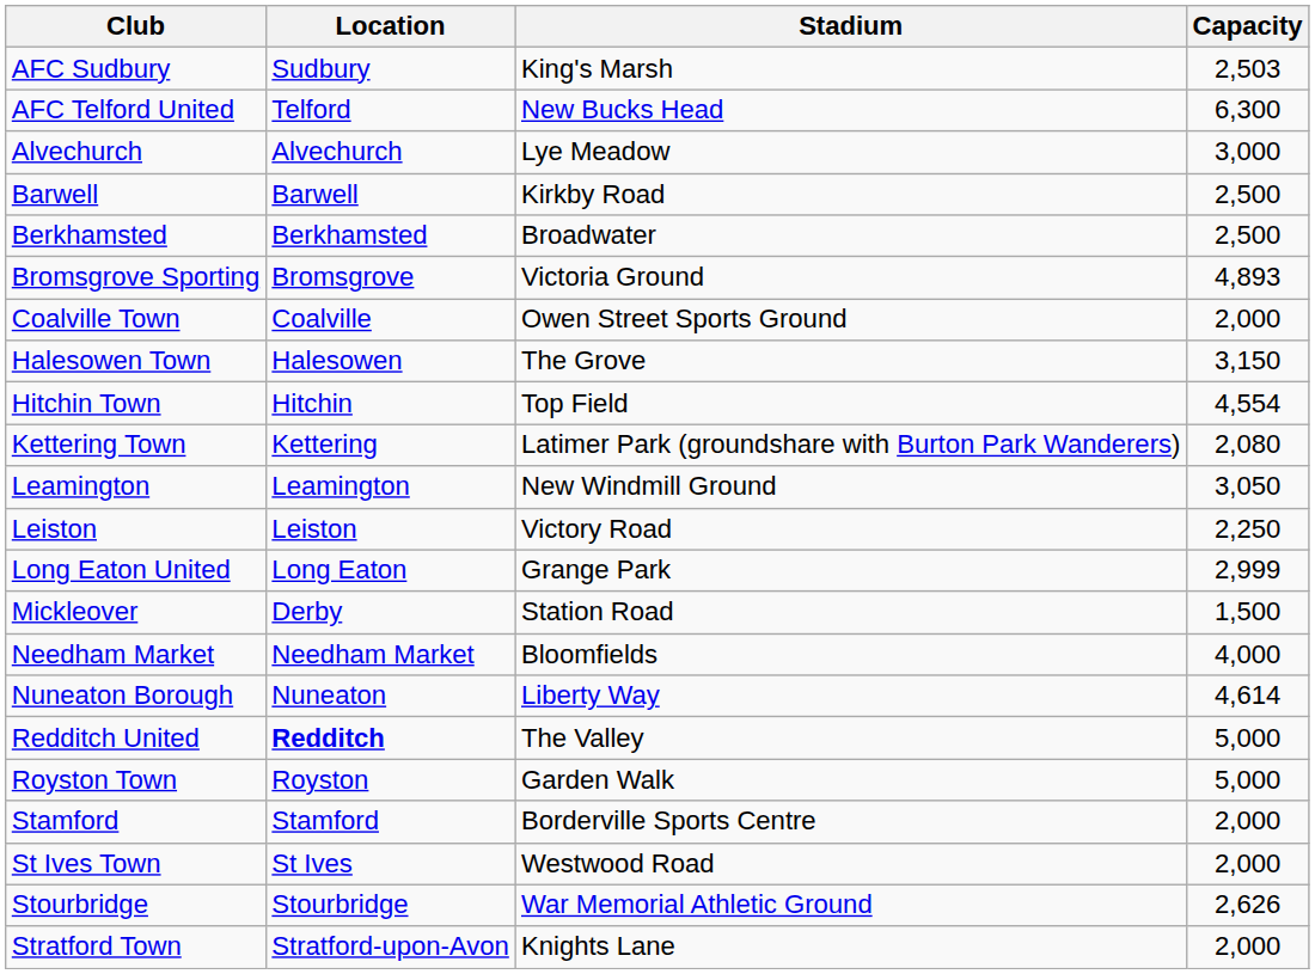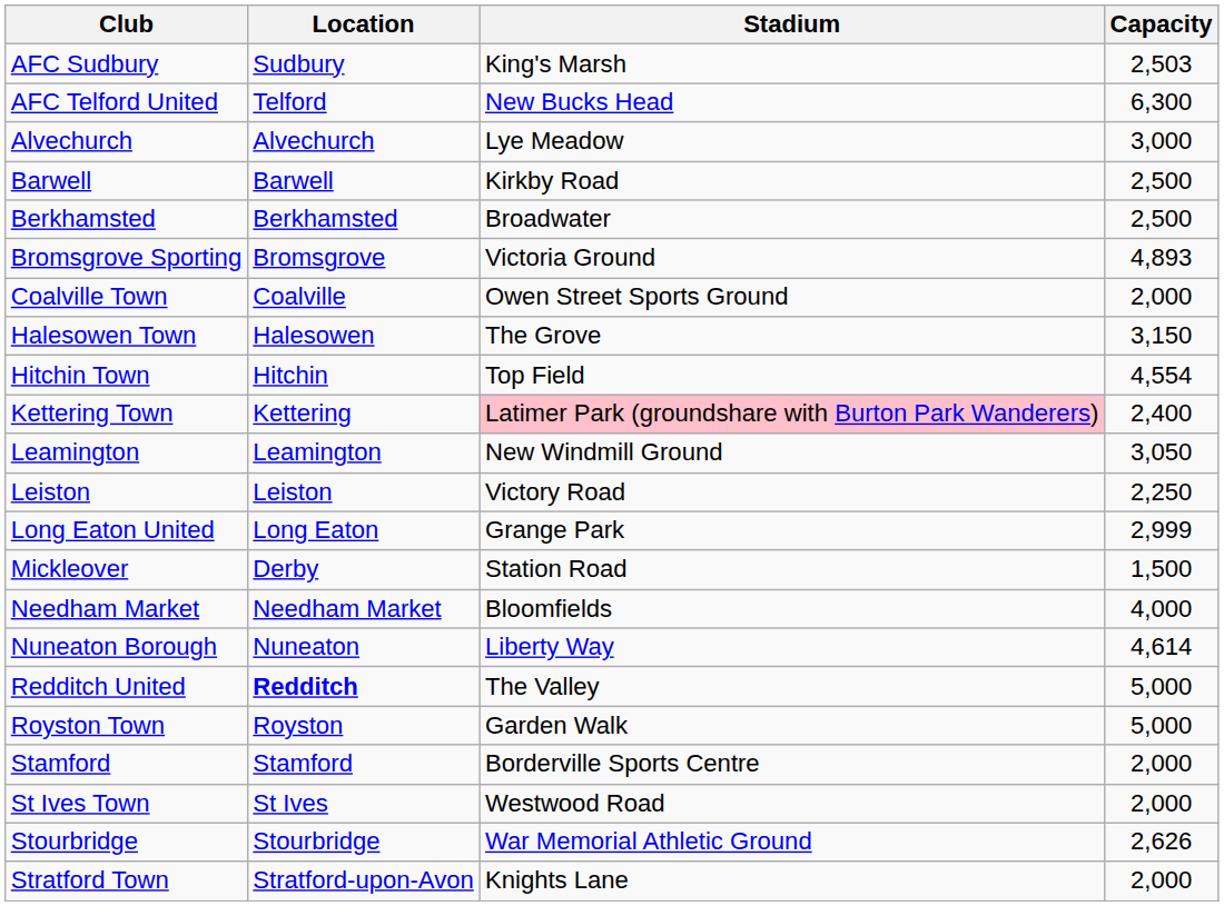Kettering Town | Stadium: no background -> pink background
Kettering Town | Capacity: 2,080 -> 2,400
